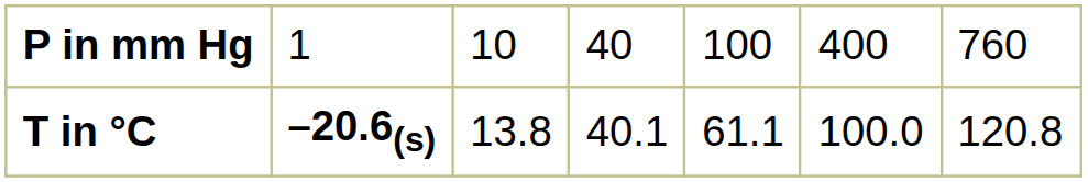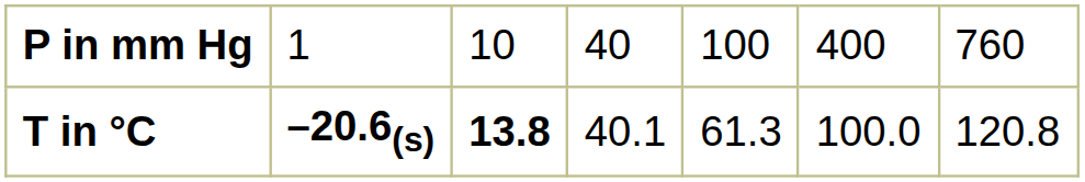T in °C | column 3: normal -> bold
T in °C | column 5: 61.1 -> 61.3
